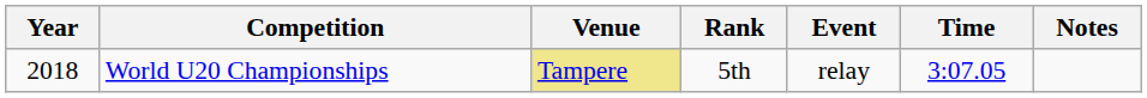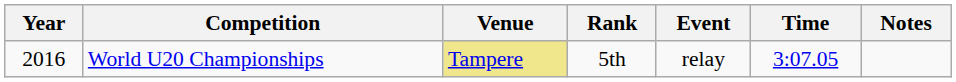World U20 Championships | Year: 2018 -> 2016
